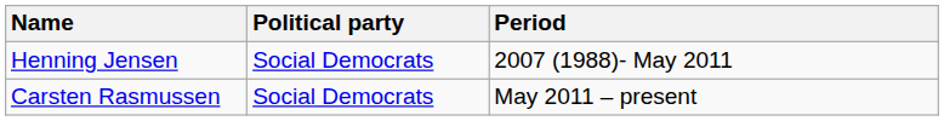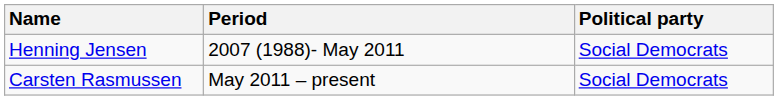columns swapped: Political party <-> Period
